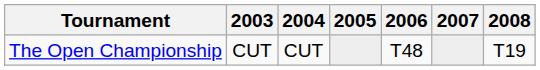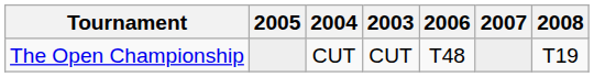columns swapped: 2003 <-> 2005
